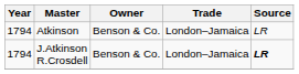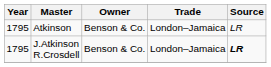Atkinson | Year: 1794 -> 1795
J.Atkinson R.Crosdell | Year: 1794 -> 1795
